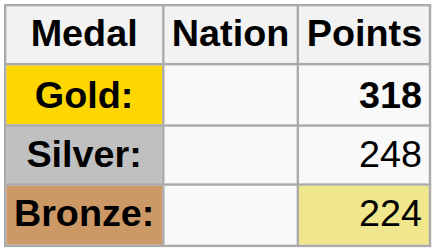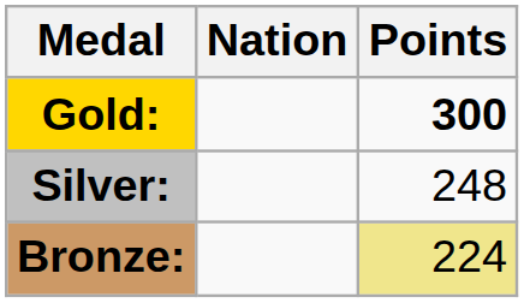Gold: | Points: 318 -> 300
